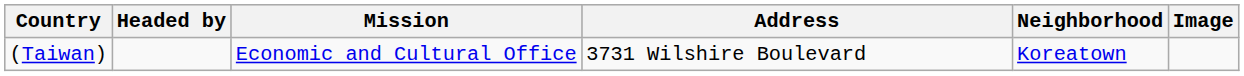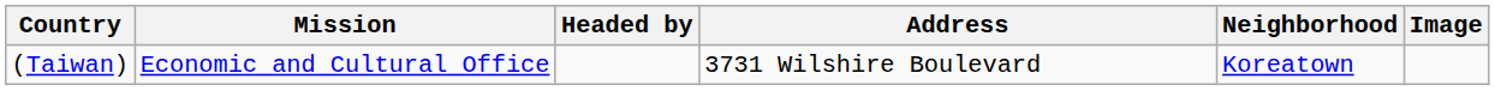columns swapped: Mission <-> Headed by
